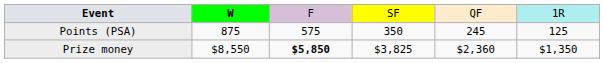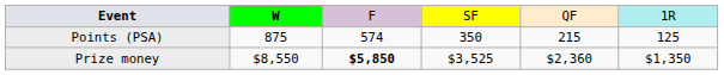Points (PSA) | column 3: 575 -> 574
Points (PSA) | column 5: 245 -> 215
Prize money | column 4: $3,825 -> $3,525
